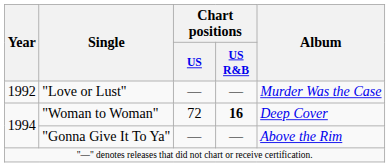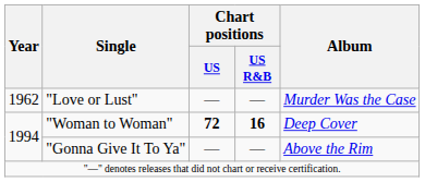"Love or Lust" | Year: 1992 -> 1962
"Woman to Woman" | Chart positions / US: normal -> bold
